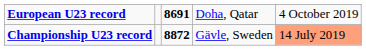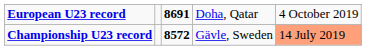Championship U23 record | column 3: 8872 -> 8572
